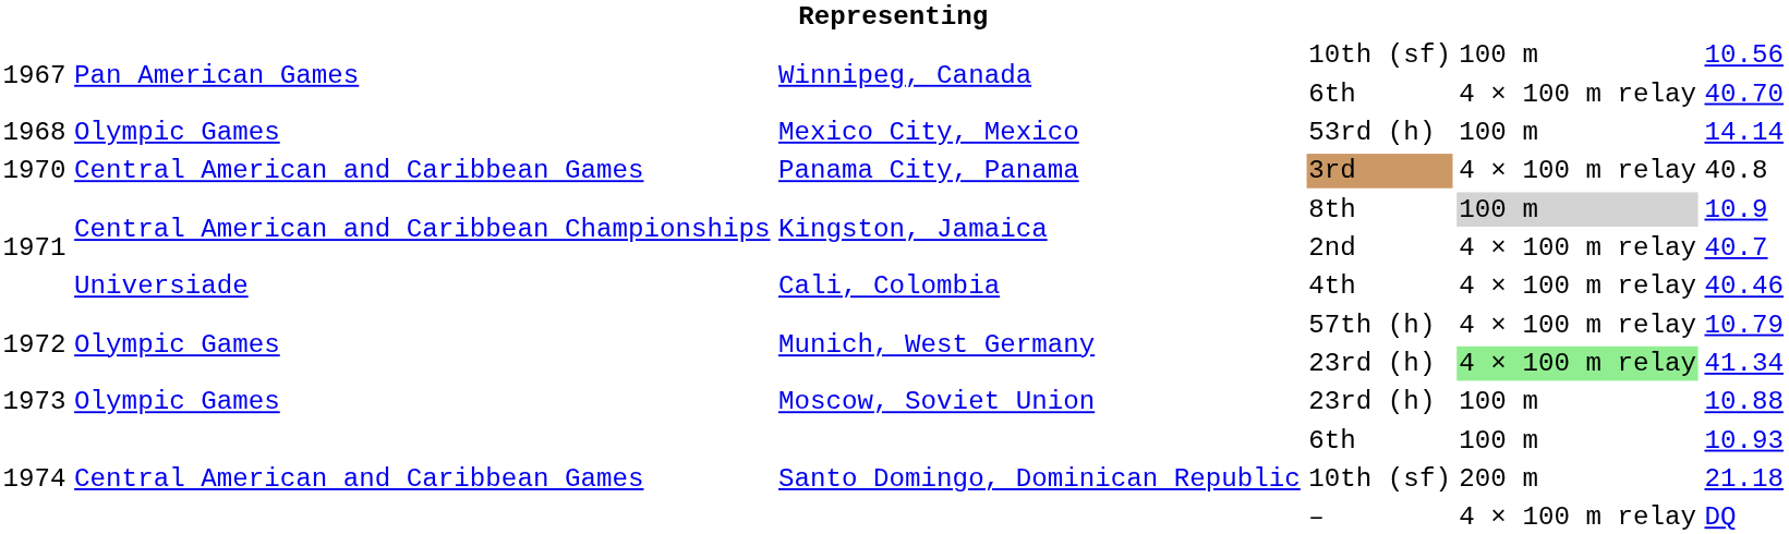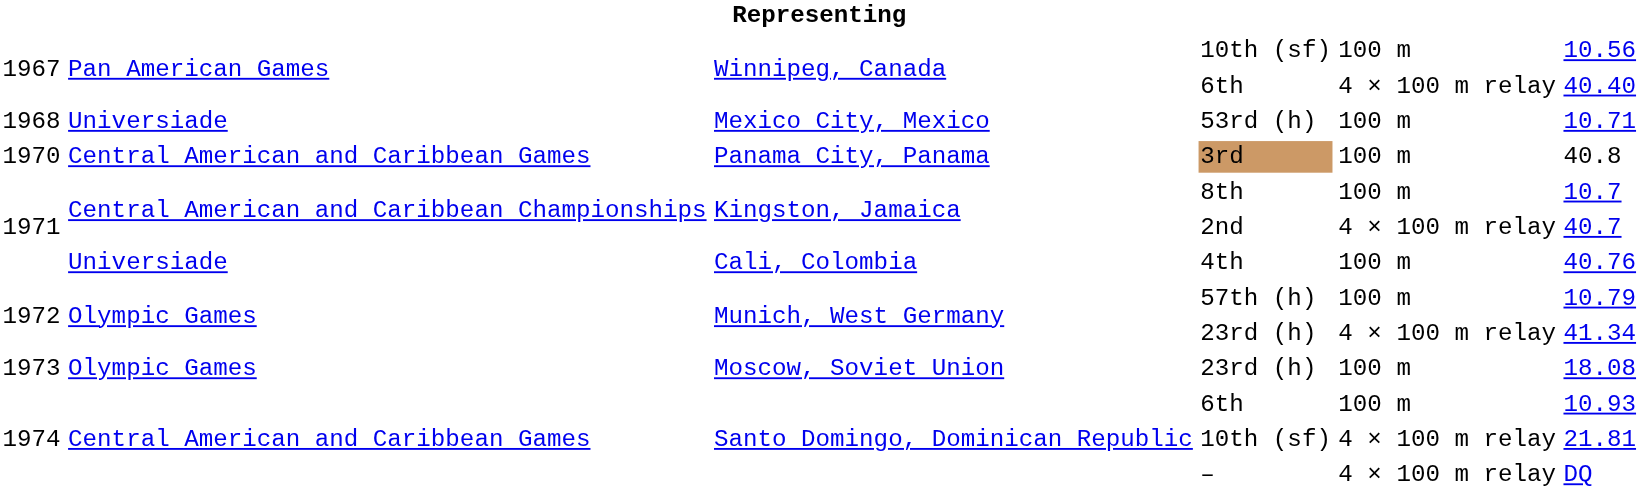Winnipeg, Canada / 6th | column 6: 40.70 -> 40.40
53rd (h) | column 2: Olympic Games -> Universiade
53rd (h) | column 6: 14.14 -> 10.71
3rd | column 5: 4 × 100 m relay -> 100 m
8th | column 5: lightgrey background -> no background
8th | column 6: 10.9 -> 10.7
4th | column 5: 4 × 100 m relay -> 100 m
4th | column 6: 40.46 -> 40.76
57th (h) | column 5: 4 × 100 m relay -> 100 m
Munich, West Germany / 23rd (h) | column 5: lightgreen background -> no background
Moscow, Soviet Union / 23rd (h) | column 6: 10.88 -> 18.08
Santo Domingo, Dominican Republic / 10th (sf) | column 5: 200 m -> 4 × 100 m relay
Santo Domingo, Dominican Republic / 10th (sf) | column 6: 21.18 -> 21.81
